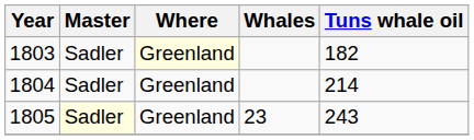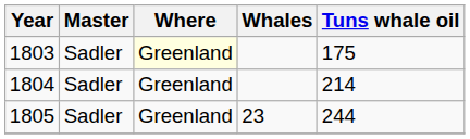1803 | Tuns whale oil: 182 -> 175
1805 | Master: lightyellow background -> no background
1805 | Tuns whale oil: 243 -> 244
